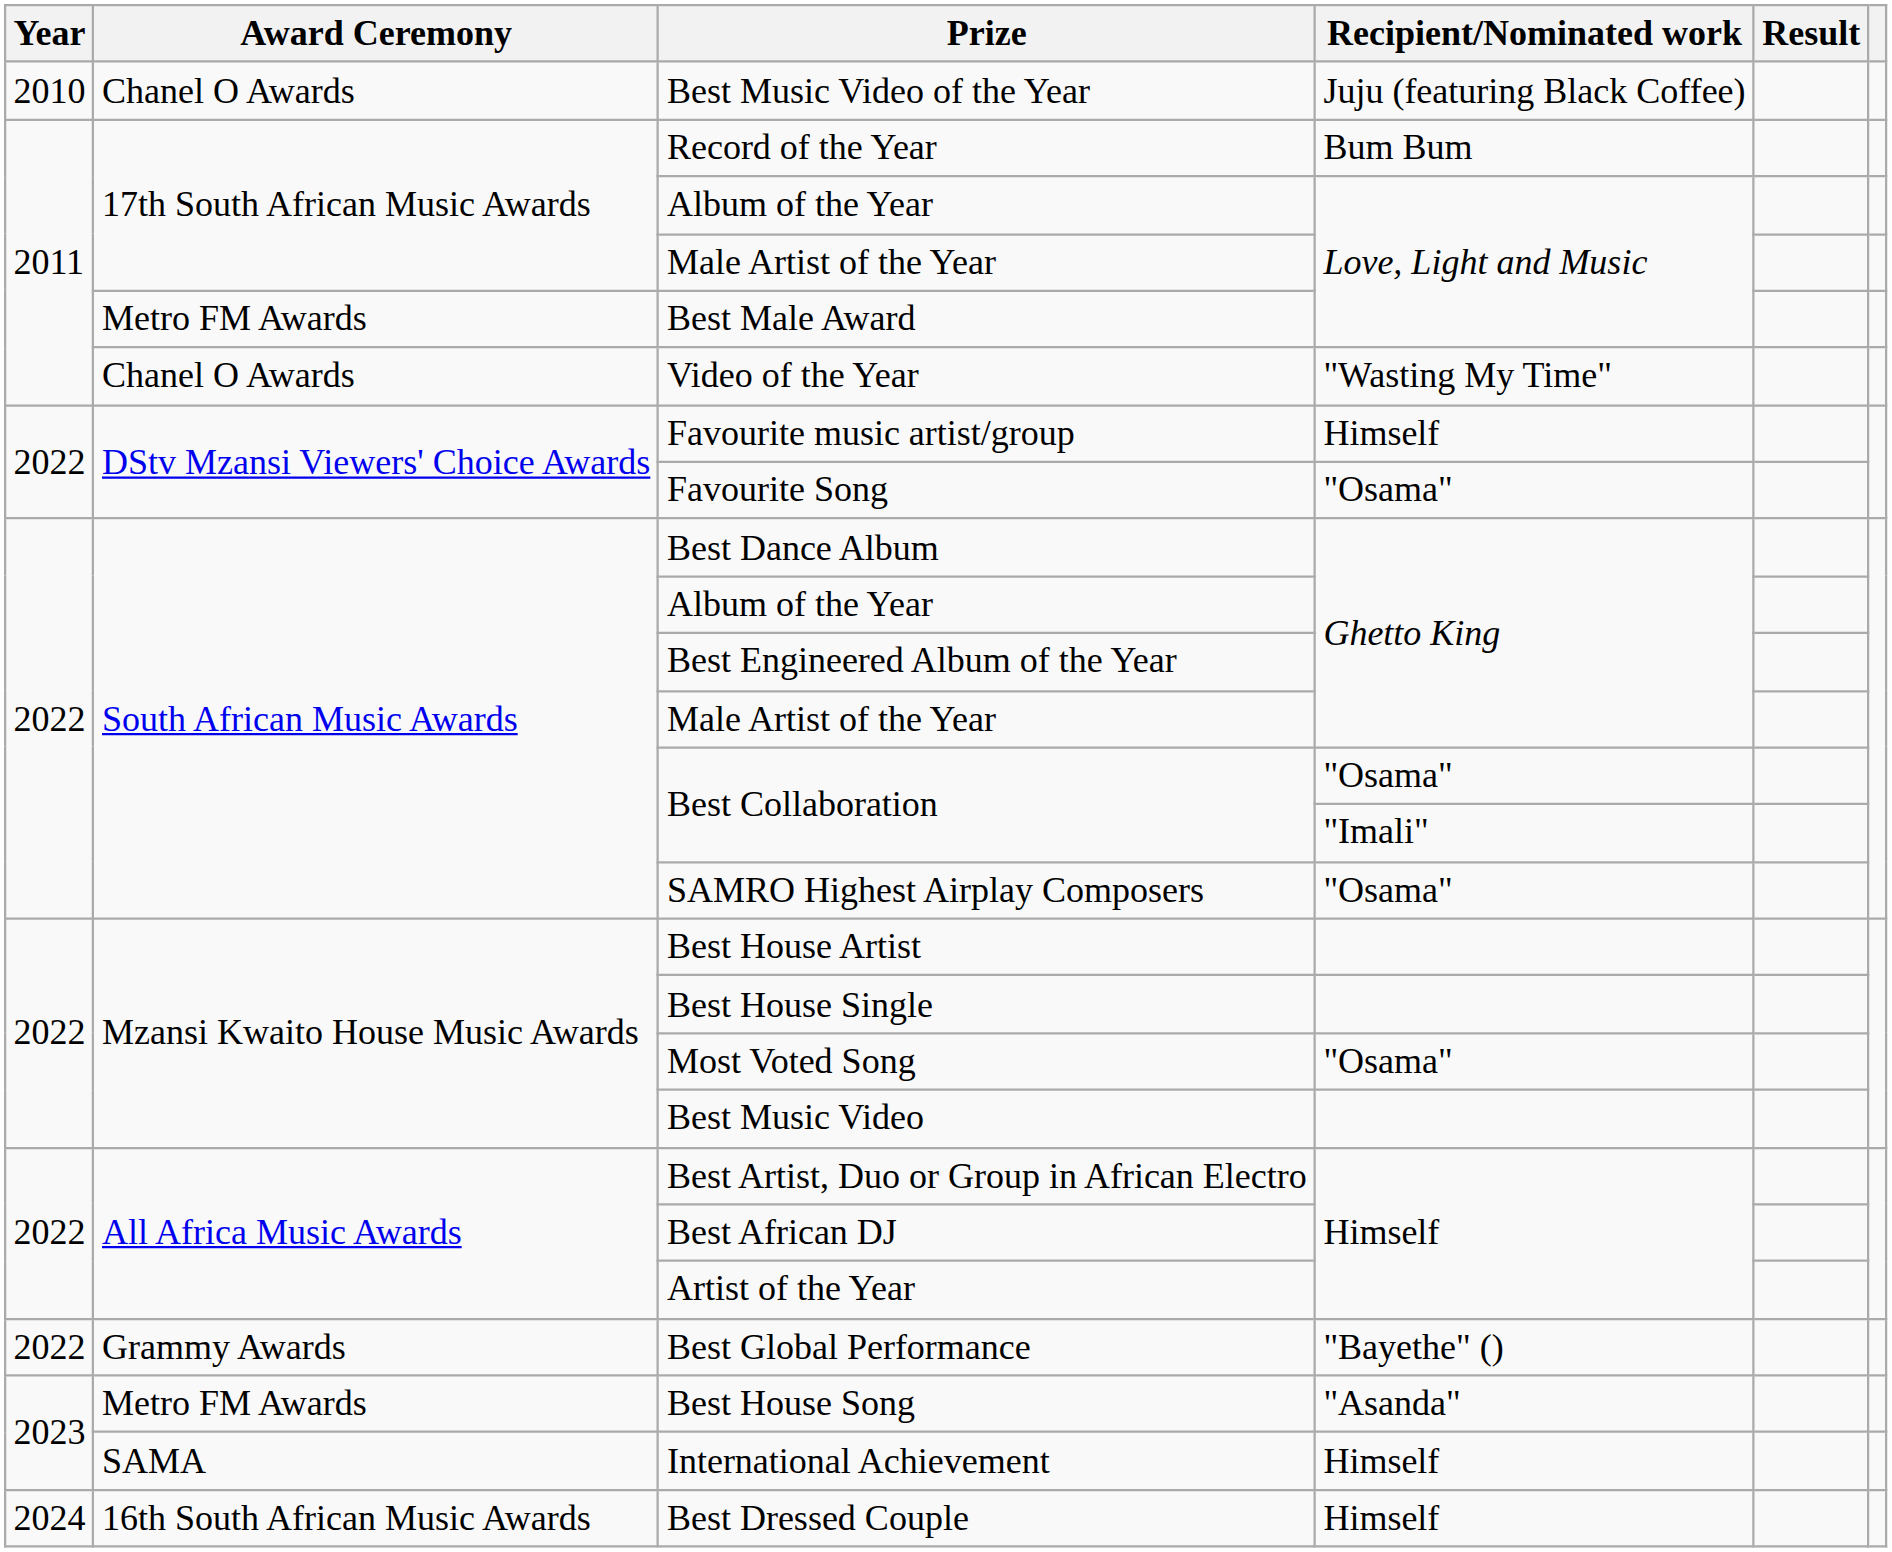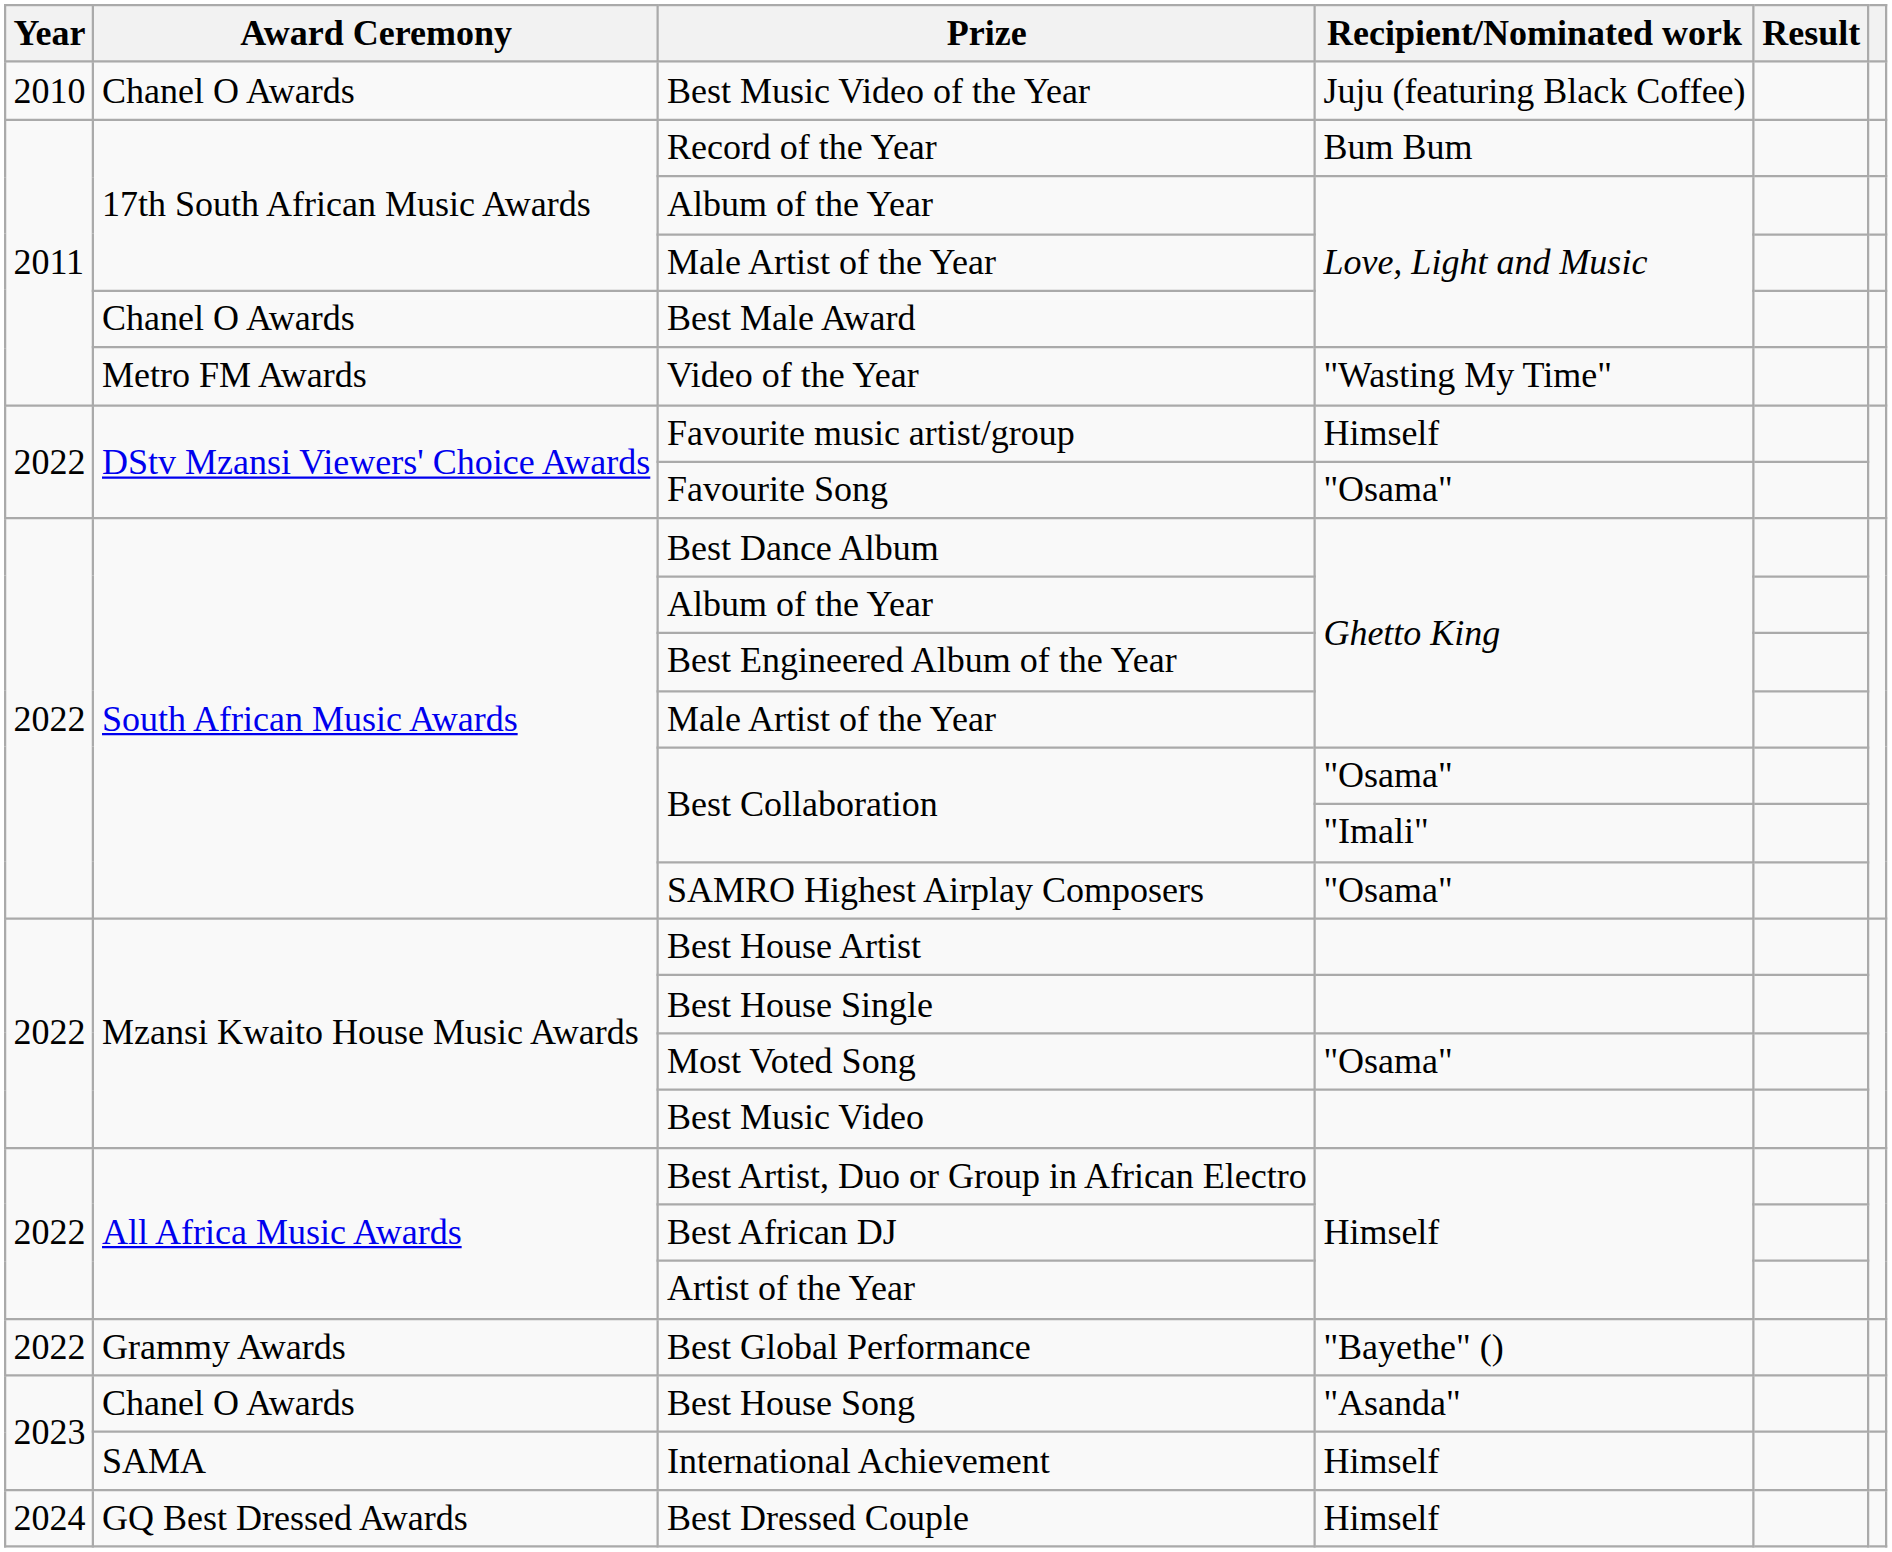Best Male Award | Award Ceremony: Metro FM Awards -> Chanel O Awards
Video of the Year | Award Ceremony: Chanel O Awards -> Metro FM Awards
Best House Song | Award Ceremony: Metro FM Awards -> Chanel O Awards
Best Dressed Couple | Award Ceremony: 16th South African Music Awards -> GQ Best Dressed Awards
